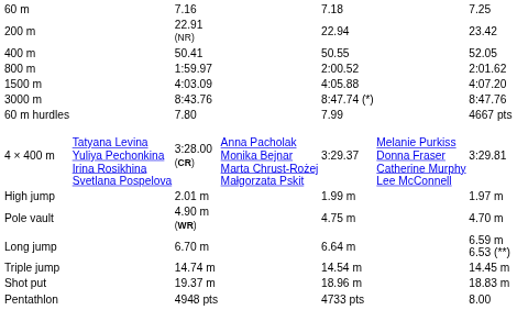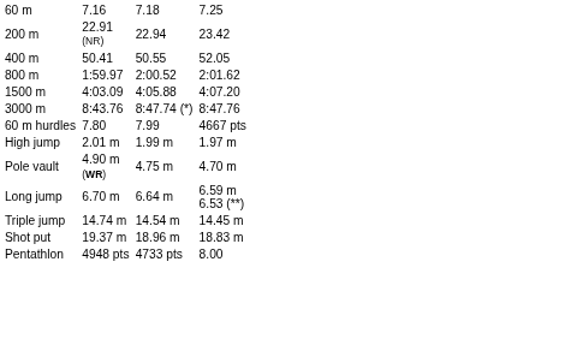- row: 4 × 400 m | Tatyana Levina Yuliya Pechonkina Irina Rosikhina Svetlana Pospelova | 3:28.00 (CR) | Anna Pacholak Monika Bejnar Marta Chrust-Rożej Małgorzata Pskit | 3:29.37 | Melanie Purkiss Donna Fraser Catherine Murphy Lee McConnell | 3:29.81
